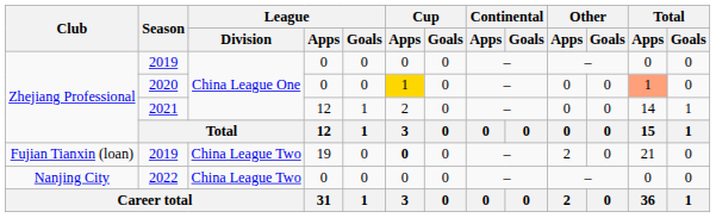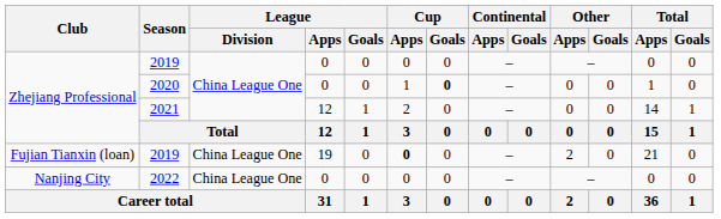2020 | Cup / Apps: gold background -> no background
2020 | Cup / Goals: normal -> bold
2020 | Total / Apps: lightsalmon background -> no background
Fujian Tianxin (loan) / 2019 | League / Division: China League Two -> China League One
2022 | League / Division: China League Two -> China League One
